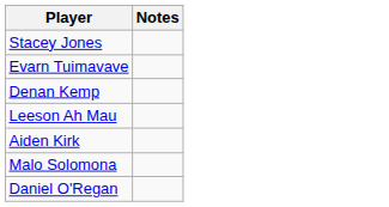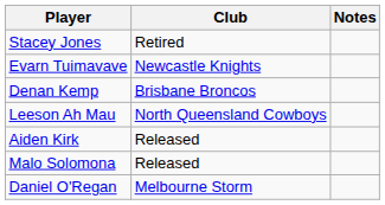+ column: Club | Retired | Newcastle Knights | Brisbane Broncos | North Queensland Cowboys | Released | Released | Melbourne Storm
